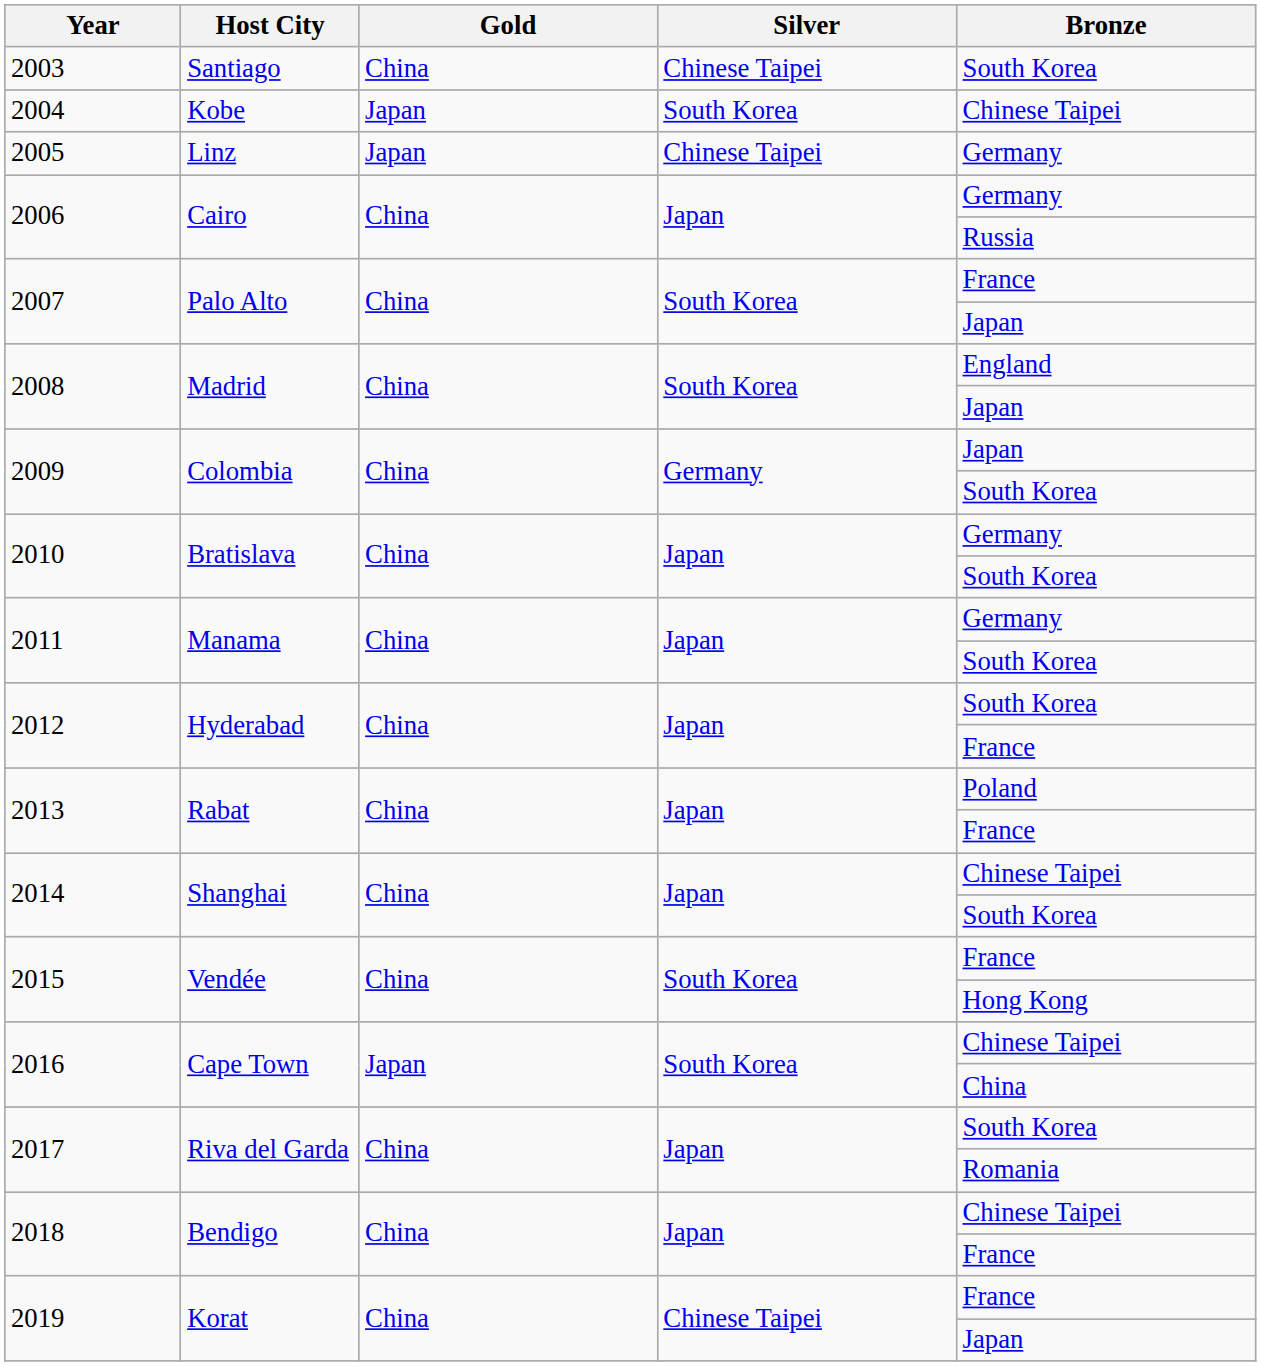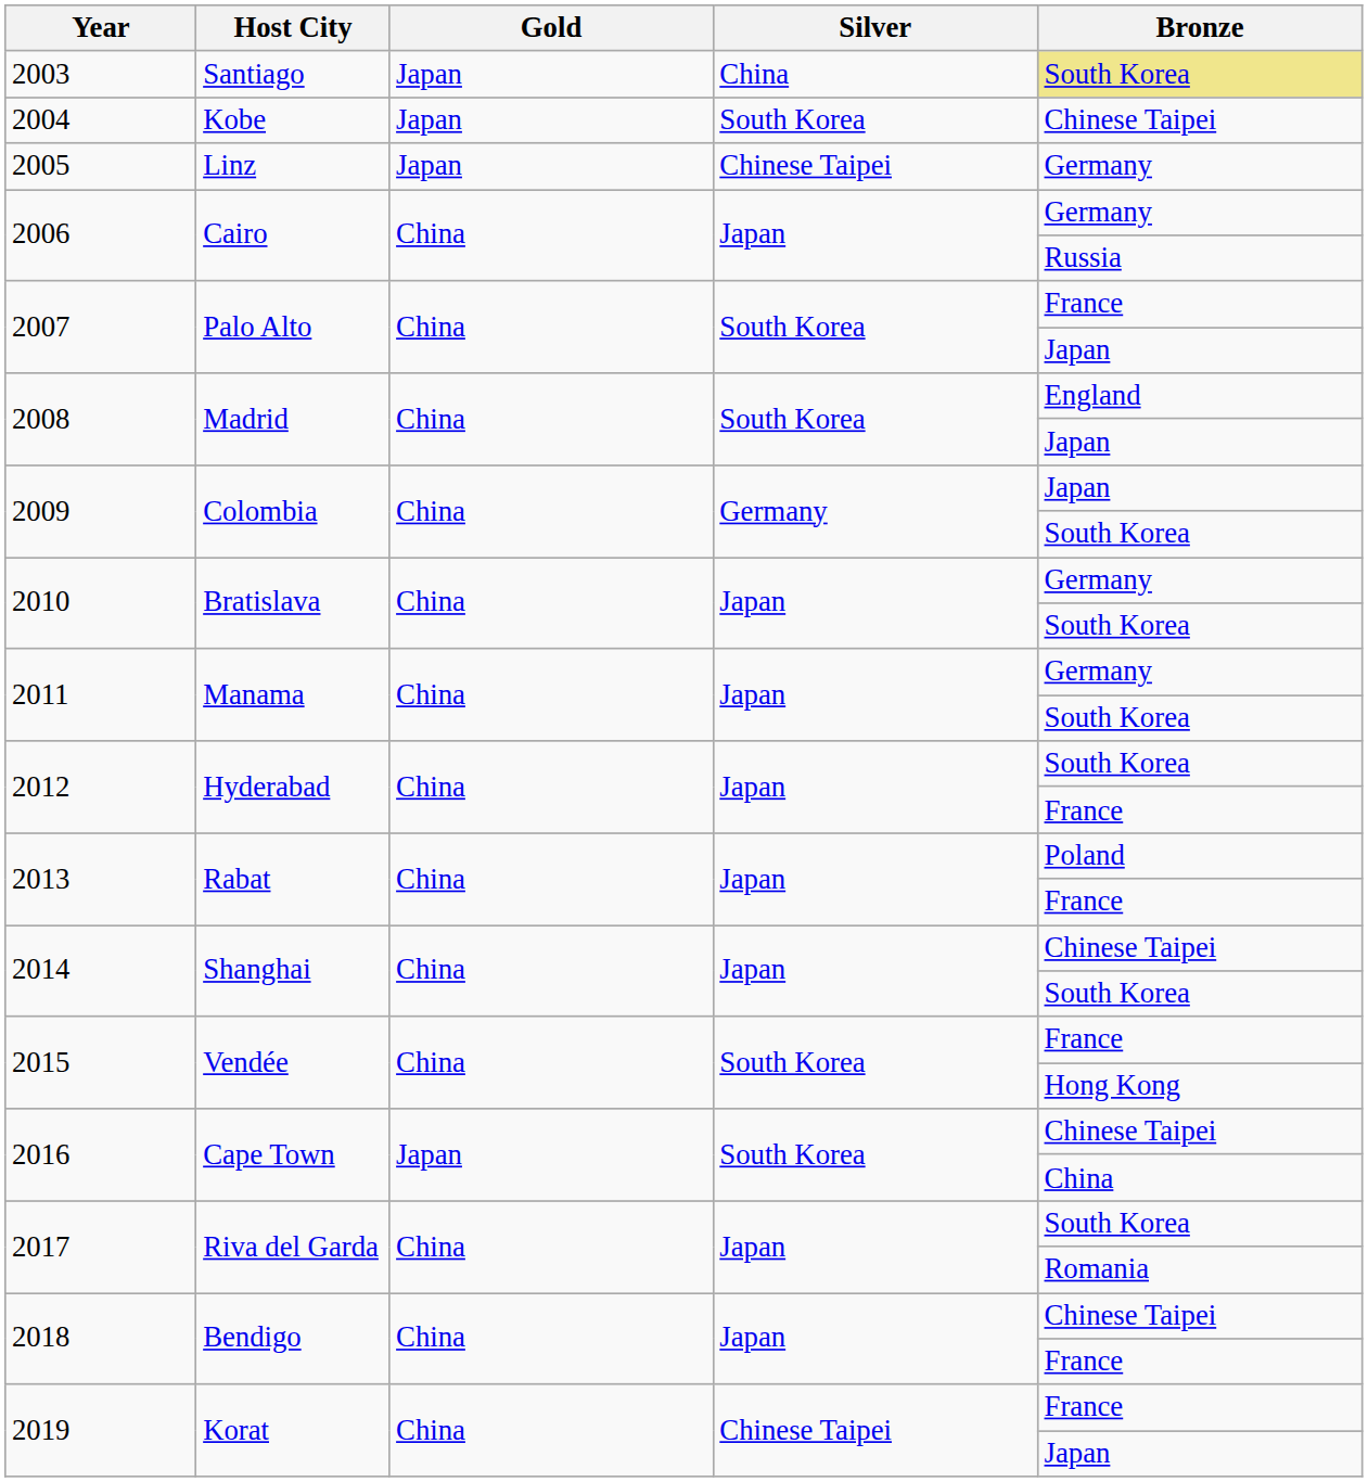2003 | Gold: China -> Japan
2003 | Silver: Chinese Taipei -> China
2003 | Bronze: no background -> khaki background
